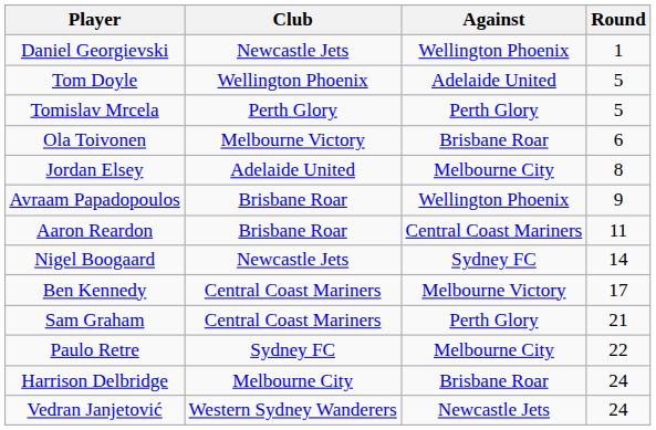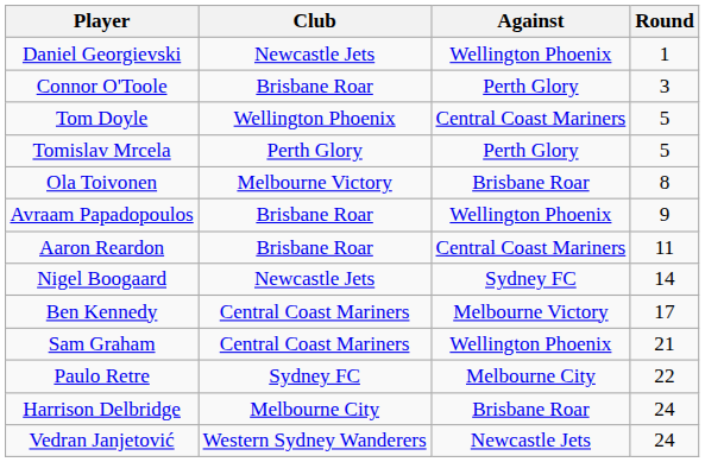+ row: Connor O'Toole | Brisbane Roar | Perth Glory | 3
Tom Doyle | Against: Adelaide United -> Central Coast Mariners
Ola Toivonen | Round: 6 -> 8
- row: Jordan Elsey | Adelaide United | Melbourne City | 8
Sam Graham | Against: Perth Glory -> Wellington Phoenix
